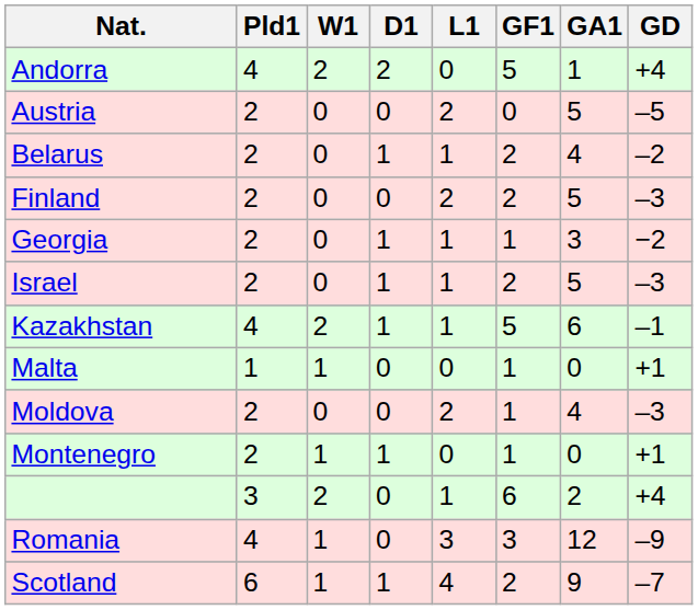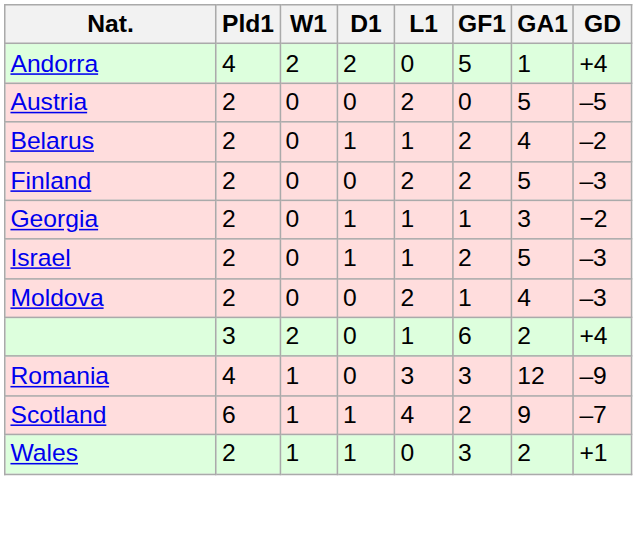- row: Kazakhstan | 4 | 2 | 1 | 1 | 5 | 6 | –1
- row: Malta | 1 | 1 | 0 | 0 | 1 | 0 | +1
- row: Montenegro | 2 | 1 | 1 | 0 | 1 | 0 | +1
+ row: Wales | 2 | 1 | 1 | 0 | 3 | 2 | +1
